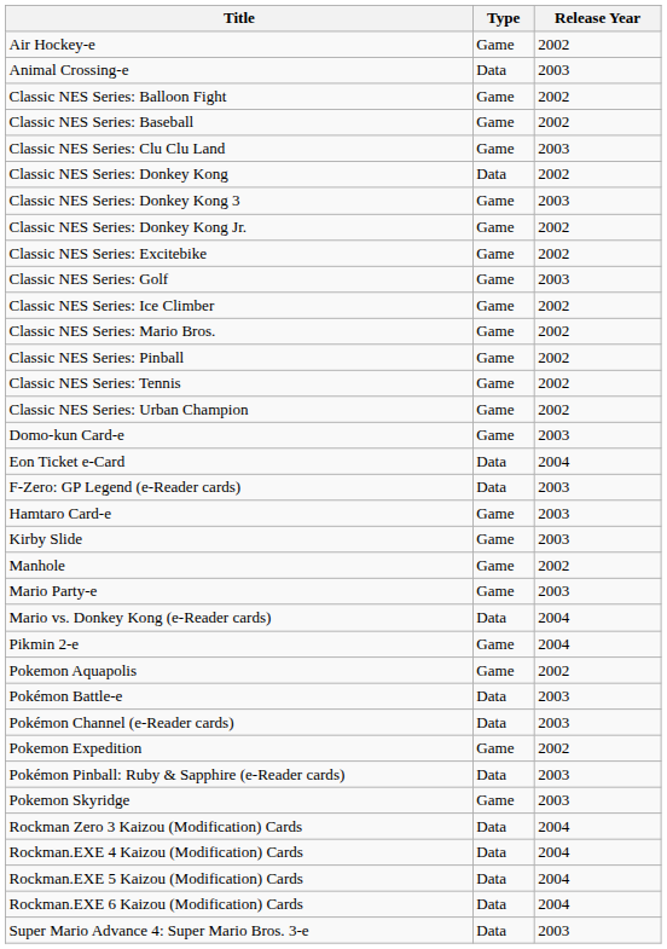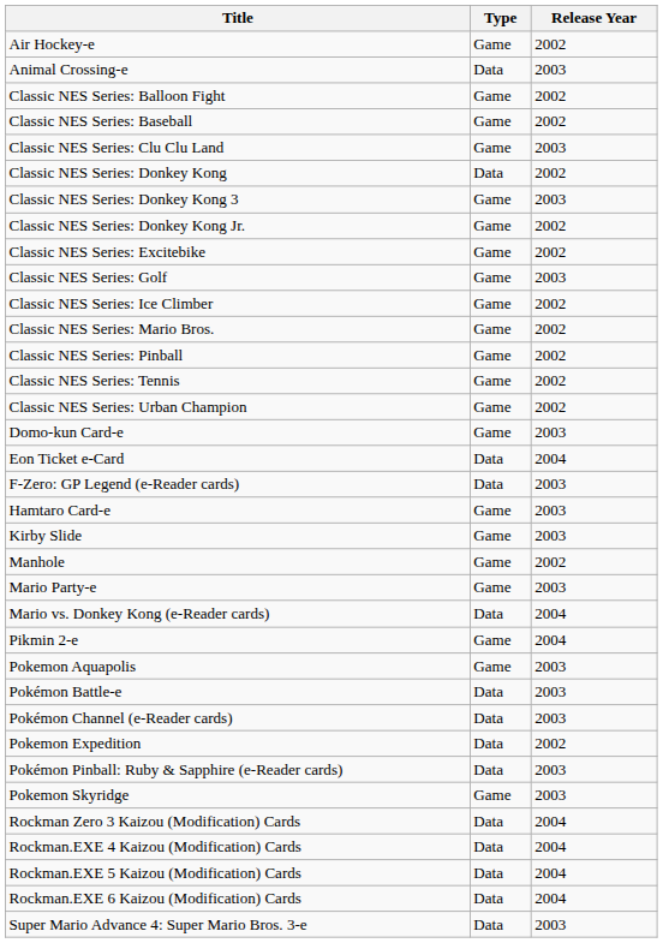Pokemon Aquapolis | Release Year: 2002 -> 2003
Pokemon Expedition | Type: Game -> Data
